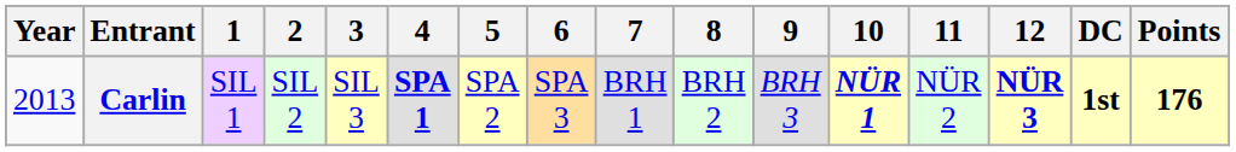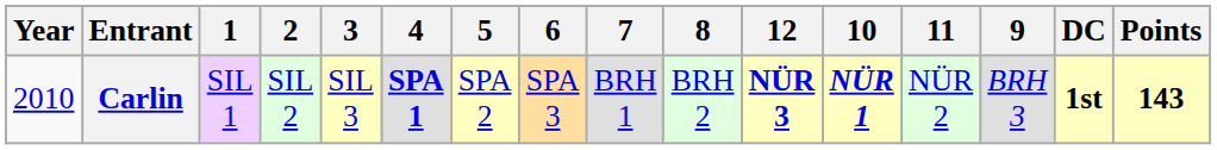columns swapped: 9 <-> 12
Carlin | Year: 2013 -> 2010
Carlin | Points: 176 -> 143
